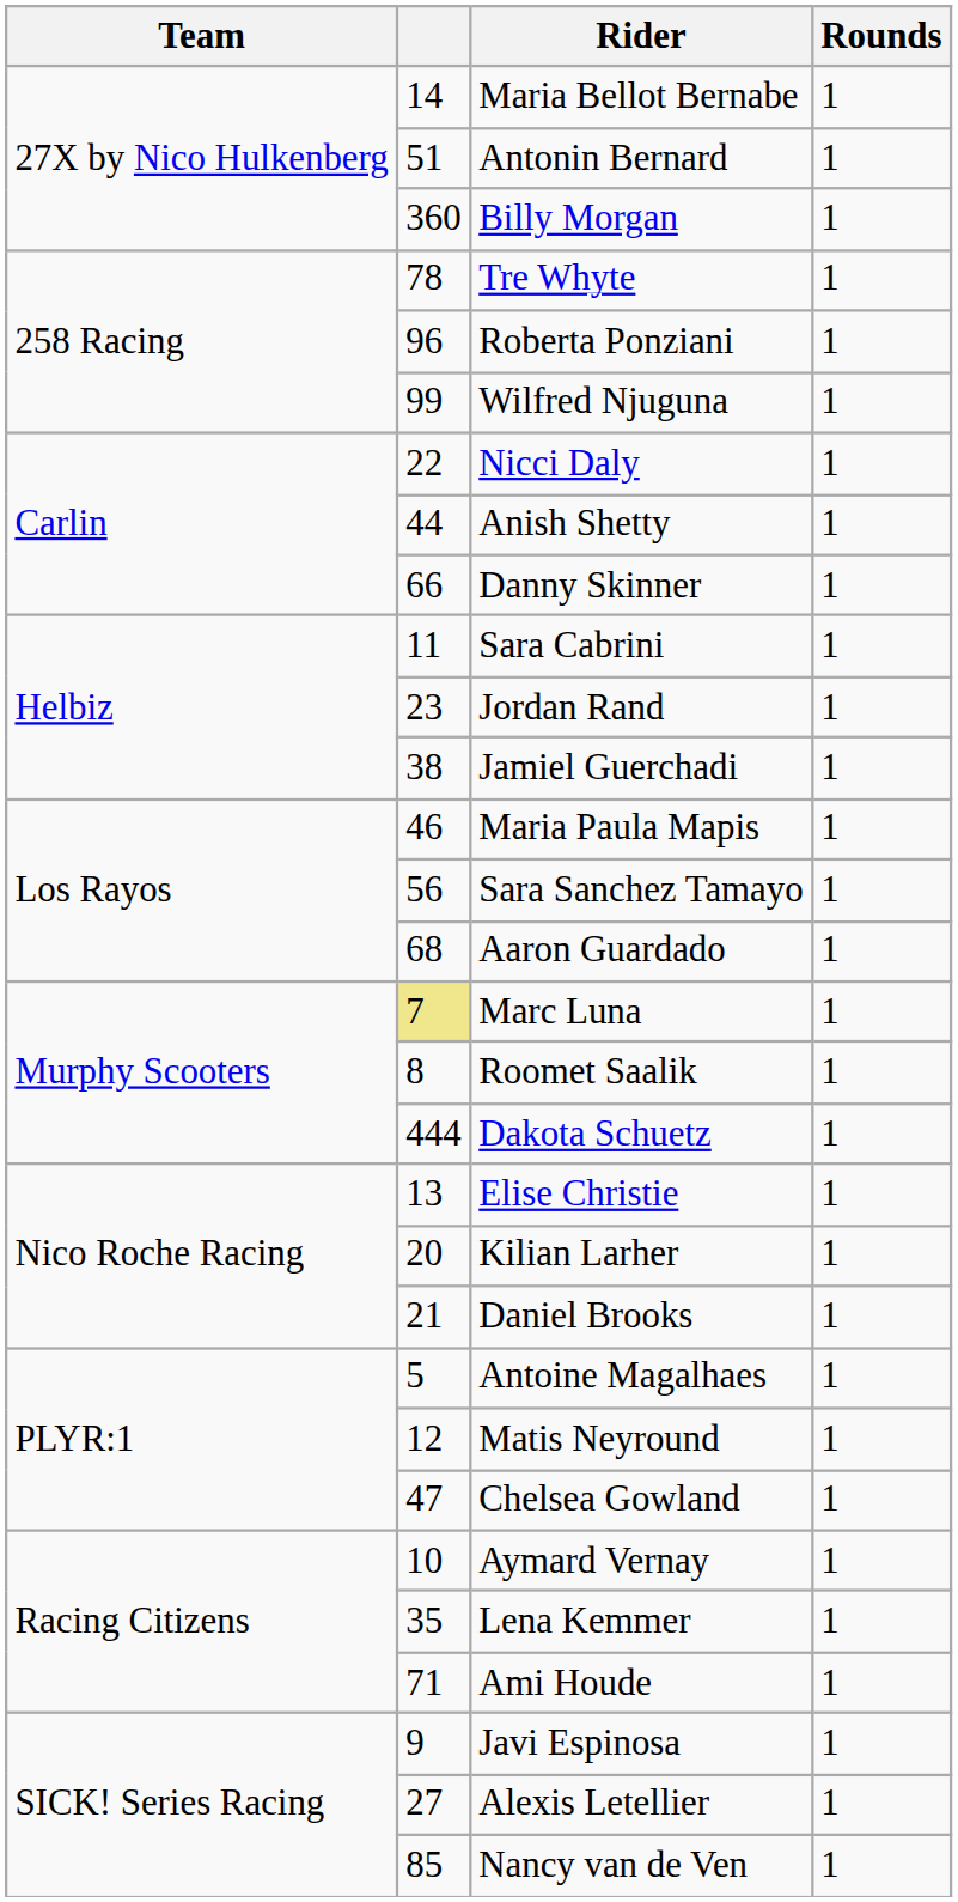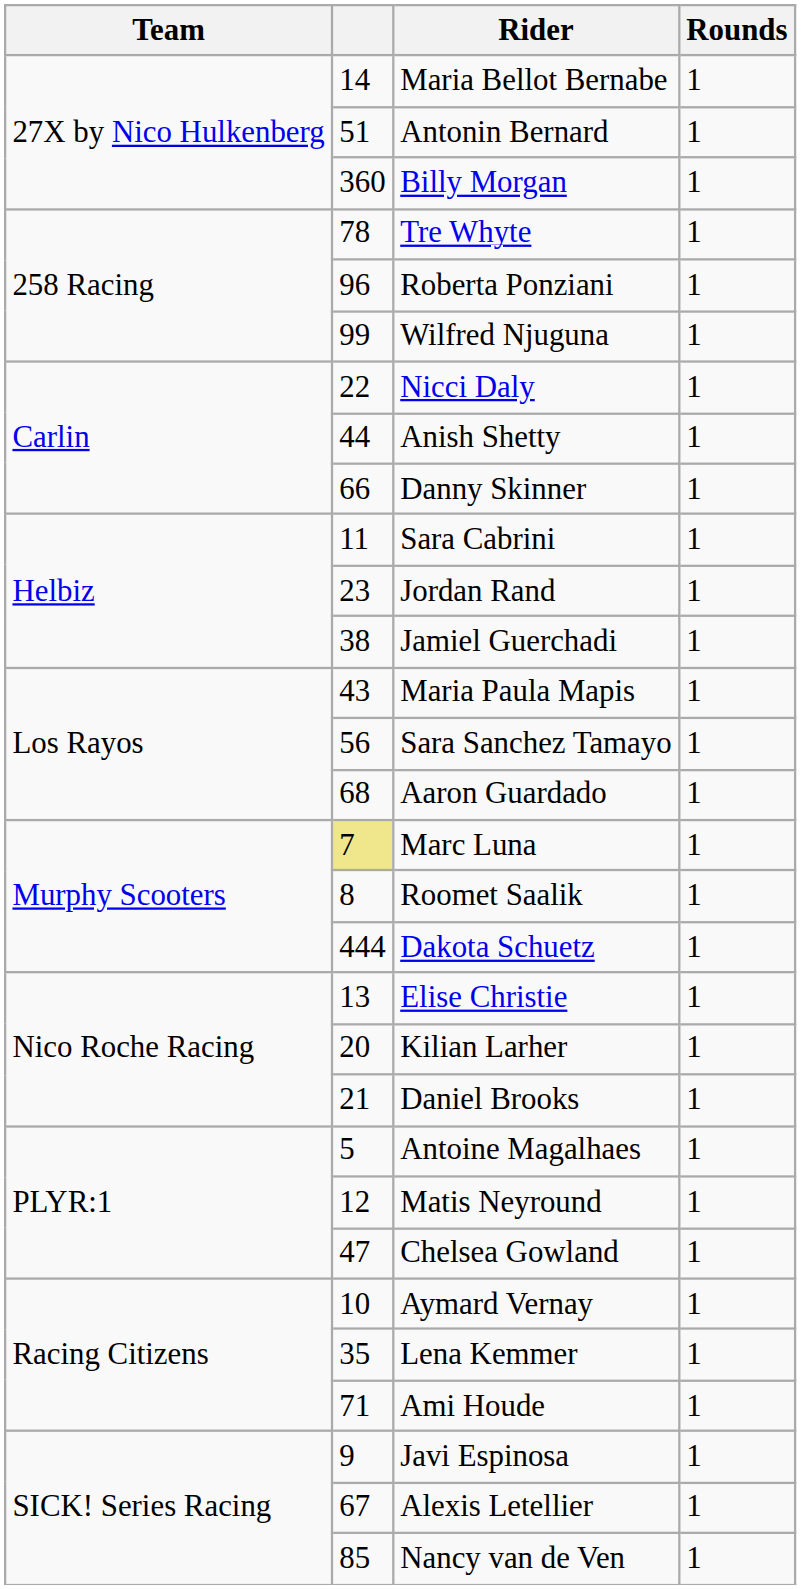Maria Paula Mapis | column 2: 46 -> 43
Alexis Letellier | column 2: 27 -> 67
